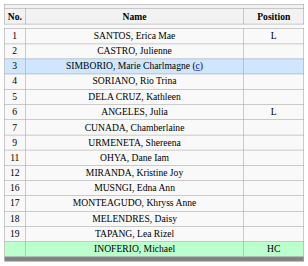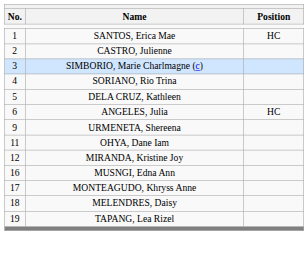SANTOS, Erica Mae | Position: L -> HC
ANGELES, Julia | Position: L -> HC
- row: 7 | CUNADA, Chamberlaine
- row: INOFERIO, Michael | HC
